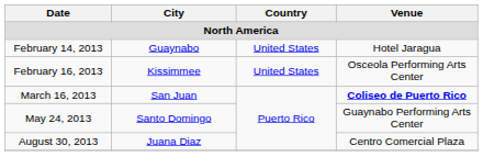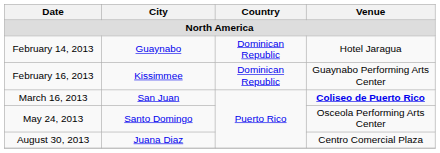February 14, 2013 | Country: United States -> Dominican Republic
February 16, 2013 | Country: United States -> Dominican Republic
February 16, 2013 | Venue: Osceola Performing Arts Center -> Guaynabo Performing Arts Center
May 24, 2013 | Venue: Guaynabo Performing Arts Center -> Osceola Performing Arts Center
